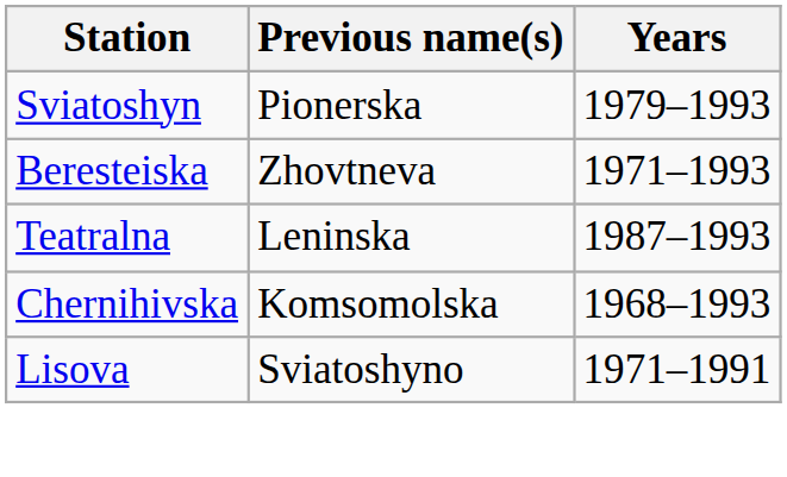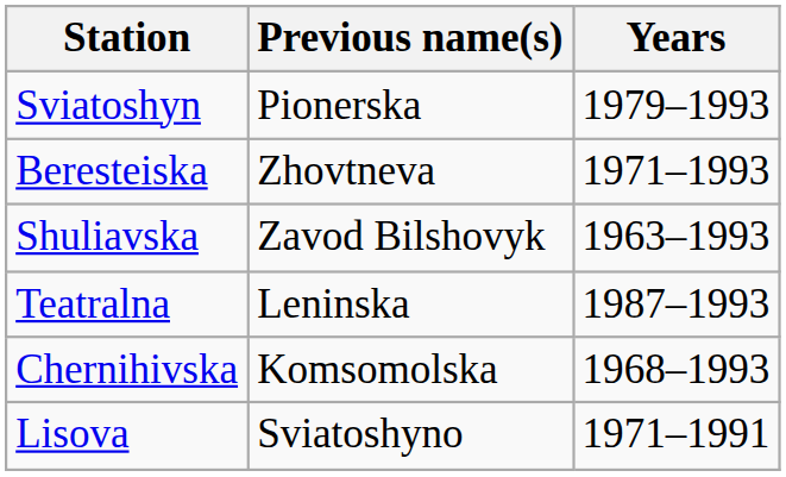+ row: Shuliavska | Zavod Bilshovyk | 1963–1993
